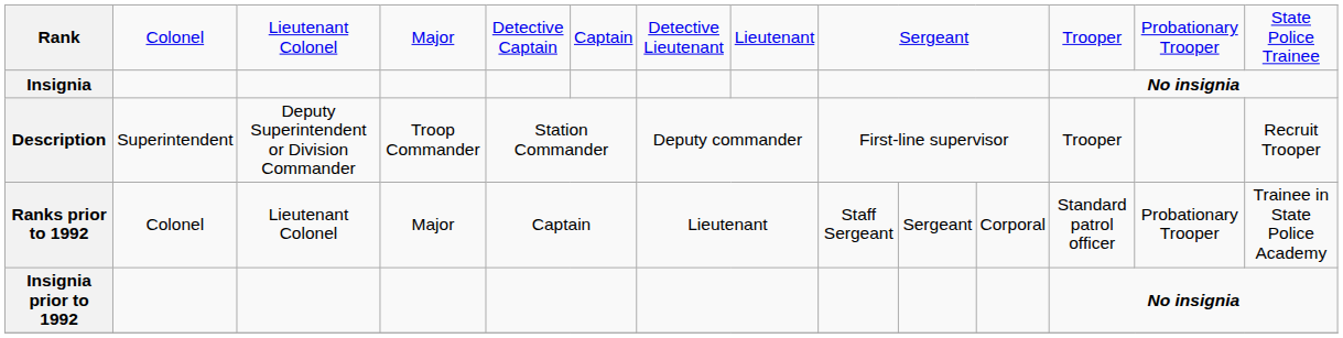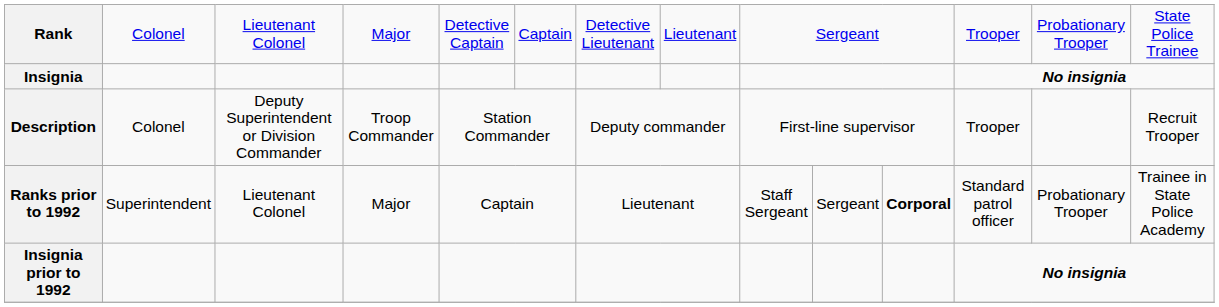Description | column 2: Superintendent -> Colonel
Ranks prior to 1992 | column 2: Colonel -> Superintendent
Ranks prior to 1992 | column 11: normal -> bold
